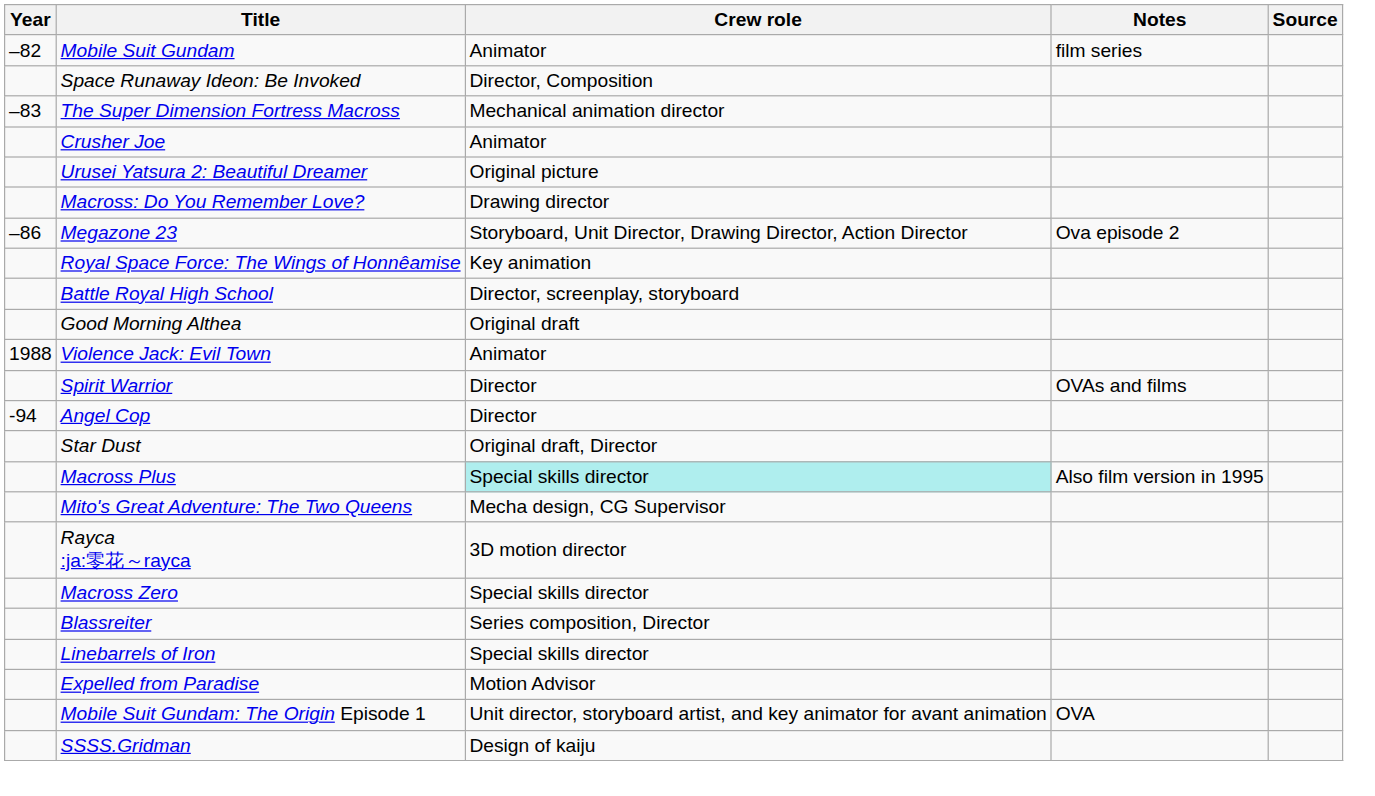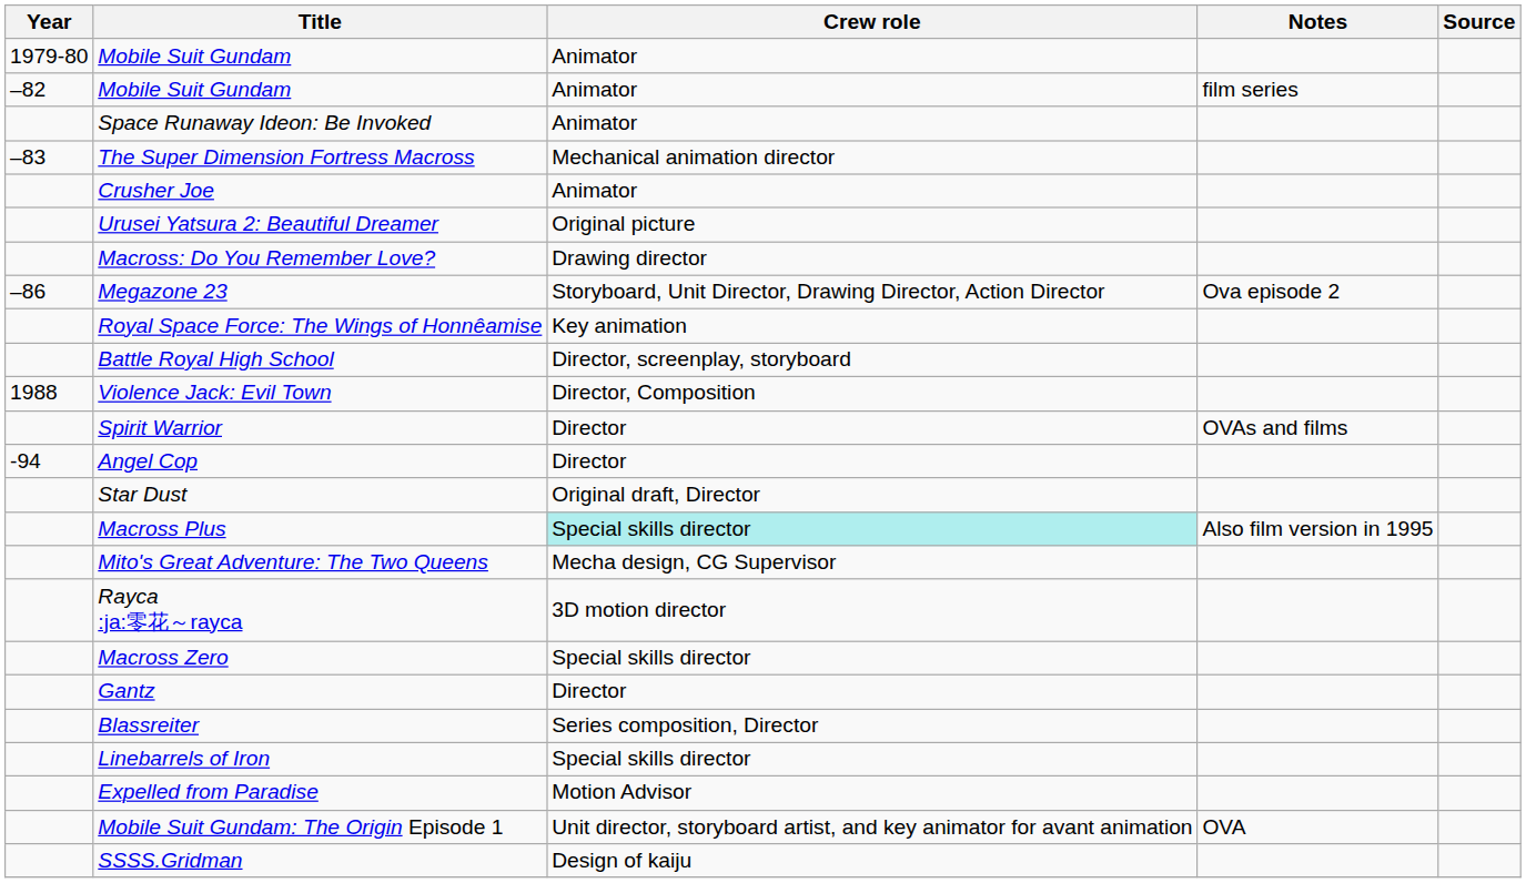+ row: 1979-80 | Mobile Suit Gundam | Animator
Space Runaway Ideon: Be Invoked | Crew role: Director, Composition -> Animator
- row: Good Morning Althea | Original draft
Violence Jack: Evil Town | Crew role: Animator -> Director, Composition
+ row: Gantz | Director
